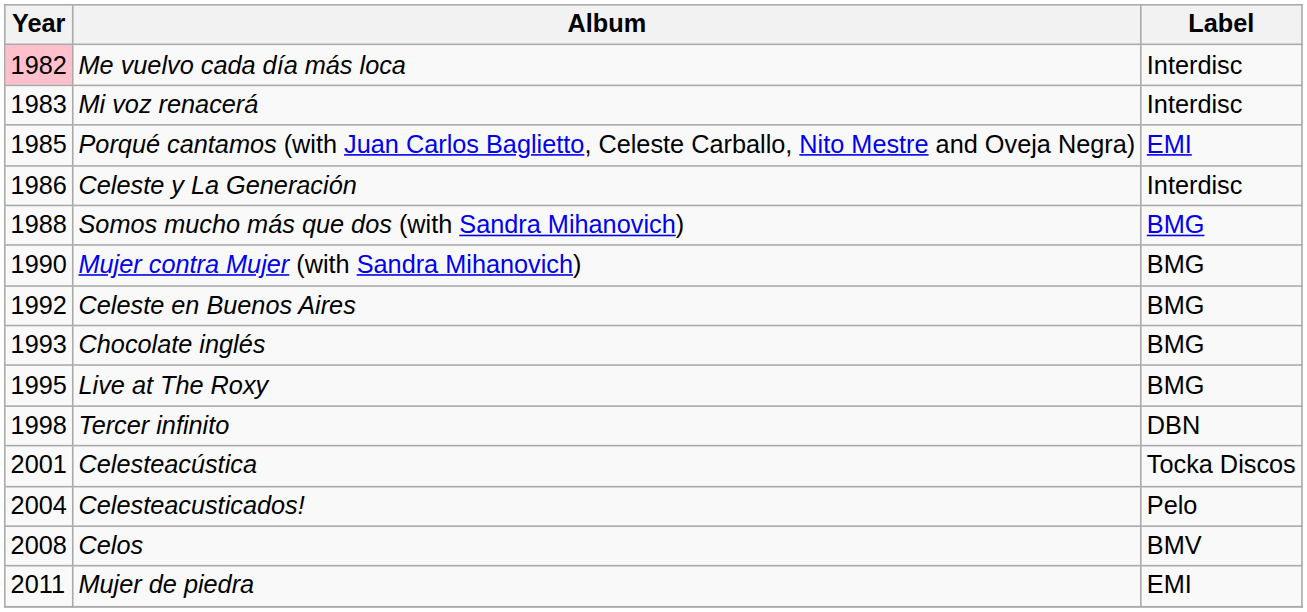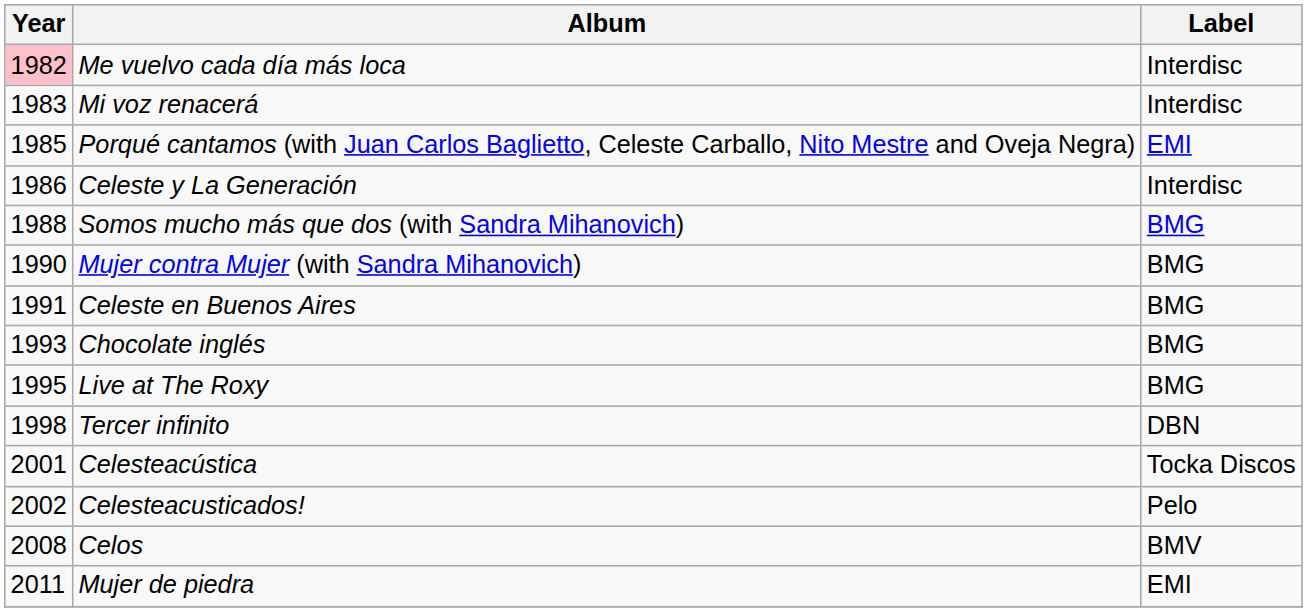Celeste en Buenos Aires | Year: 1992 -> 1991
Celesteacusticados! | Year: 2004 -> 2002
